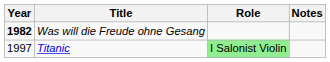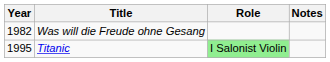Was will die Freude ohne Gesang | Year: bold -> normal
Titanic | Year: 1997 -> 1995
